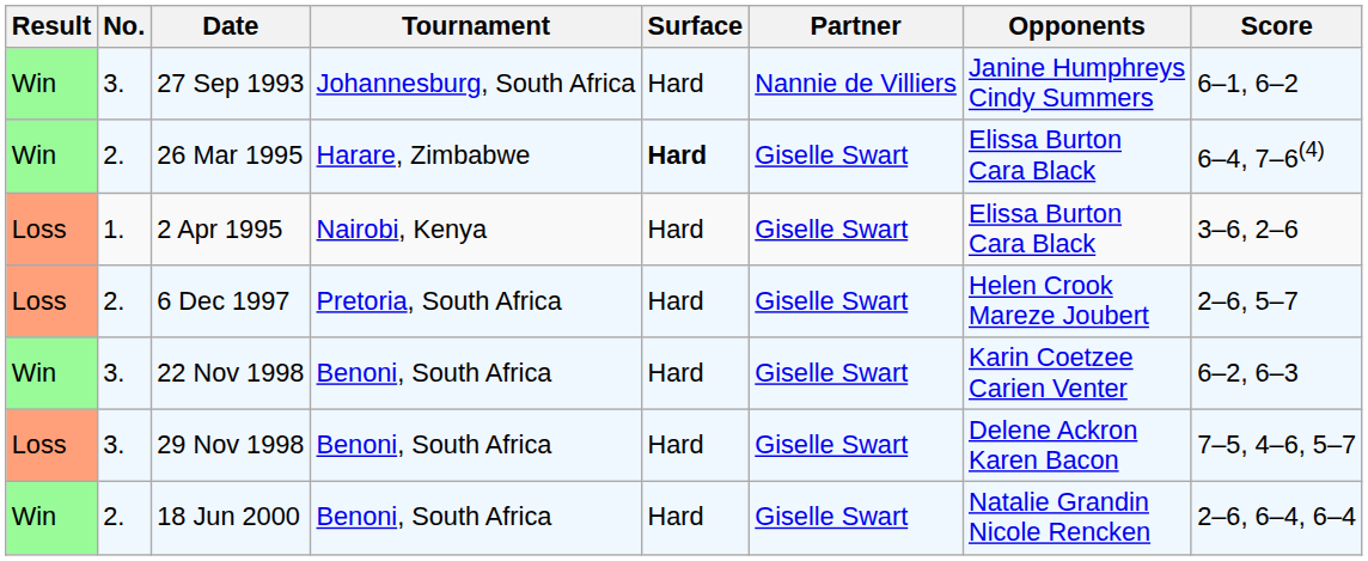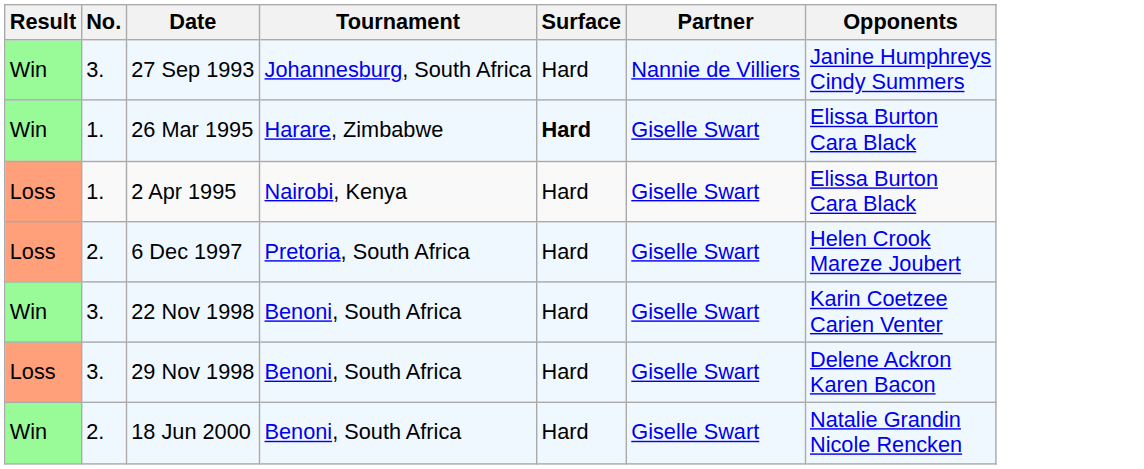- column: Score | 6–1, 6–2 | 6–4, 7–6(4) | 3–6, 2–6 | 2–6, 5–7 | 6–2, 6–3 | 7–5, 4–6, 5–7 | 2–6, 6–4, 6–4
26 Mar 1995 | No.: 2. -> 1.
